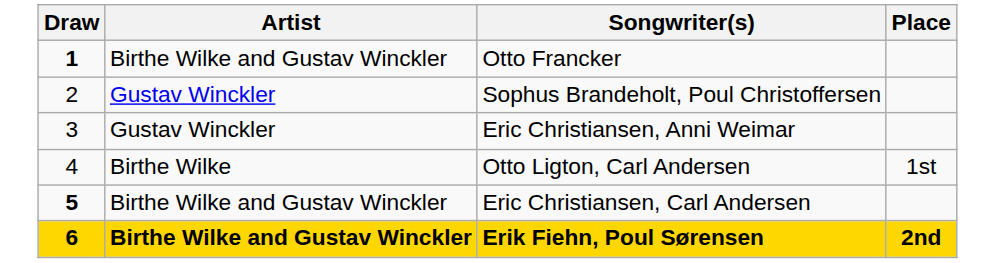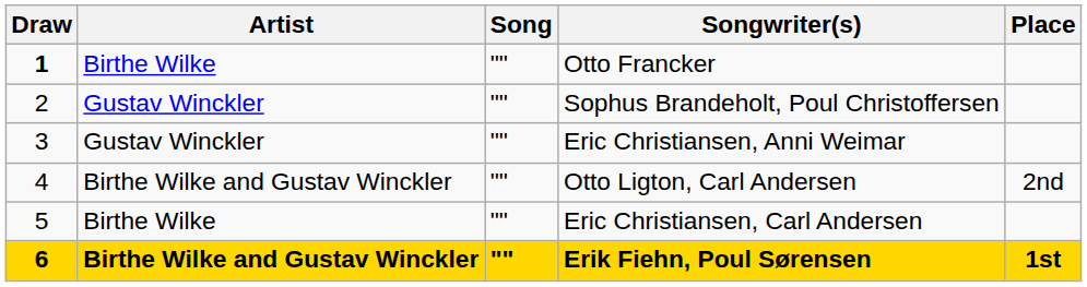+ column: Song | "" | "" | "" | "" | "" | ""
Otto Francker | Artist: Birthe Wilke and Gustav Winckler -> Birthe Wilke
Otto Ligton, Carl Andersen | Artist: Birthe Wilke -> Birthe Wilke and Gustav Winckler
Otto Ligton, Carl Andersen | Place: 1st -> 2nd
Eric Christiansen, Carl Andersen | Draw: bold -> normal
Eric Christiansen, Carl Andersen | Artist: Birthe Wilke and Gustav Winckler -> Birthe Wilke
Erik Fiehn, Poul Sørensen | Place: 2nd -> 1st
